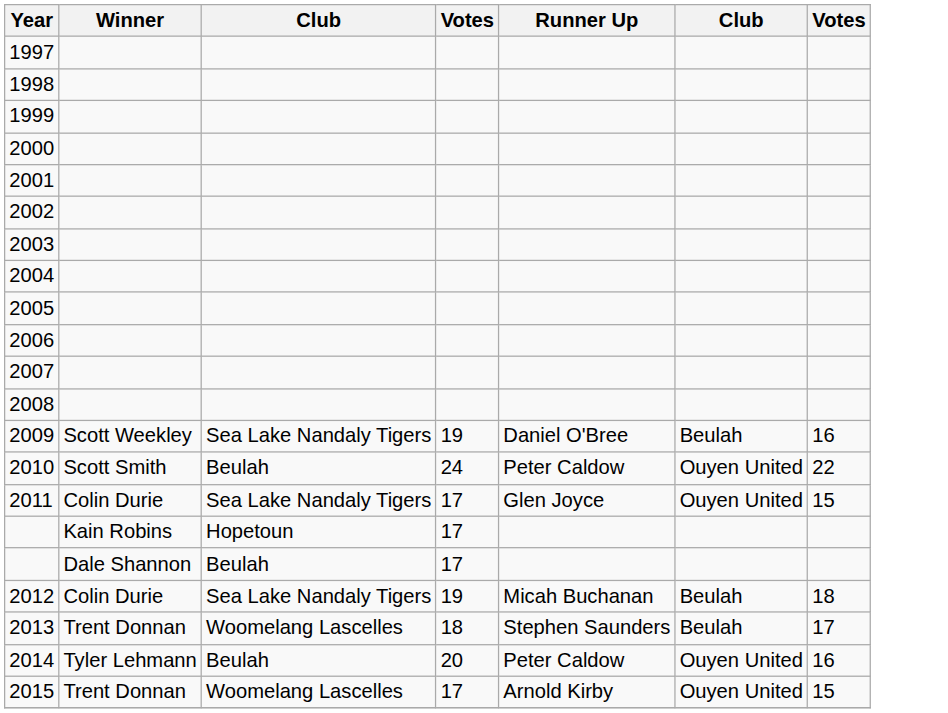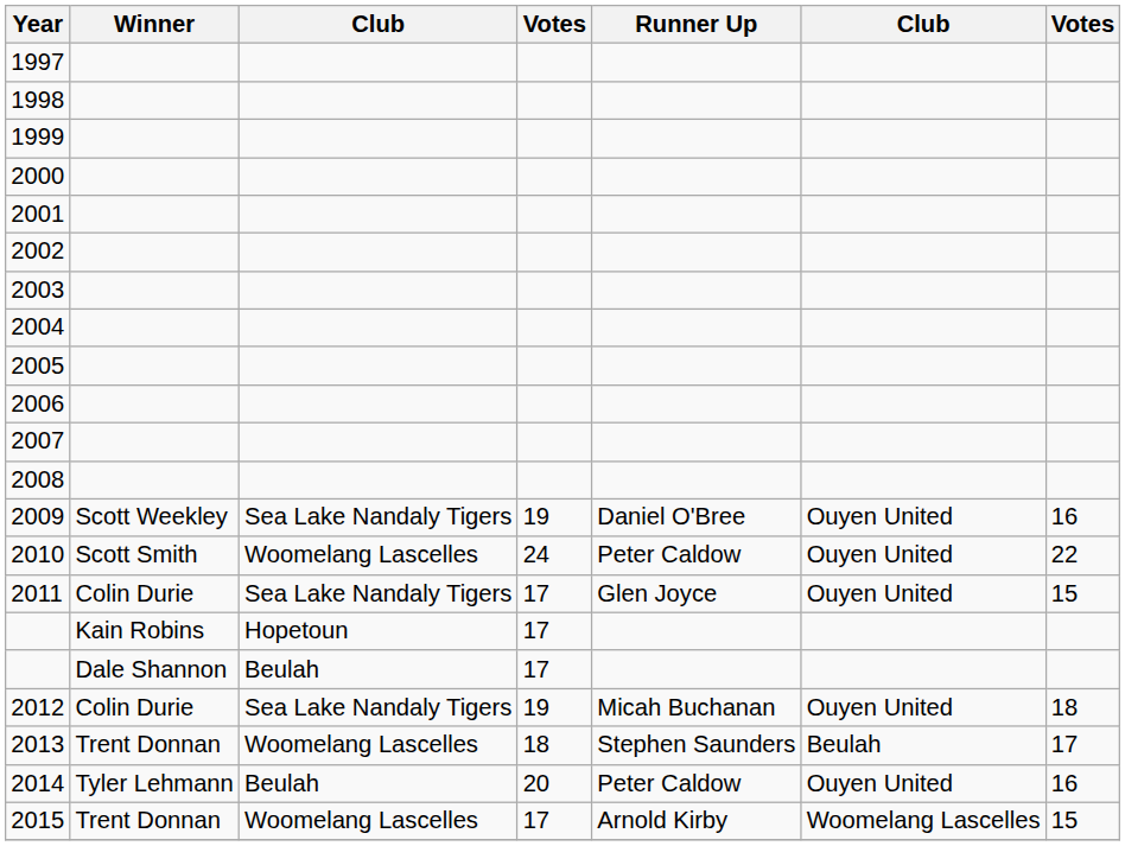2009 | column 6: Beulah -> Ouyen United
2010 | column 3: Beulah -> Woomelang Lascelles
2012 | column 6: Beulah -> Ouyen United
2015 | column 6: Ouyen United -> Woomelang Lascelles
